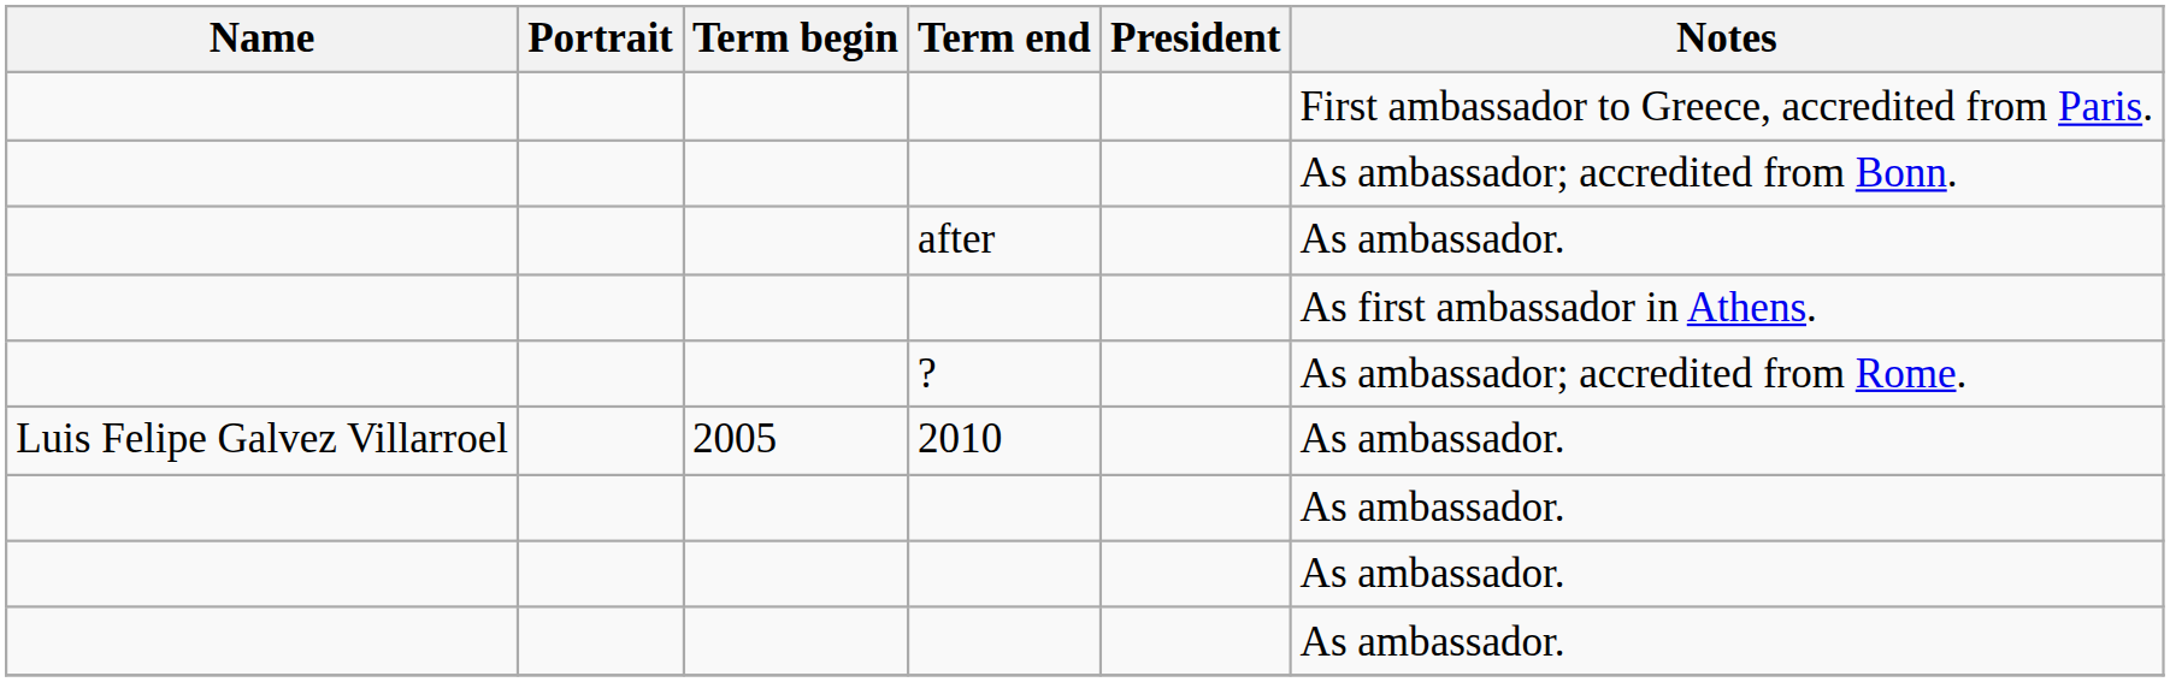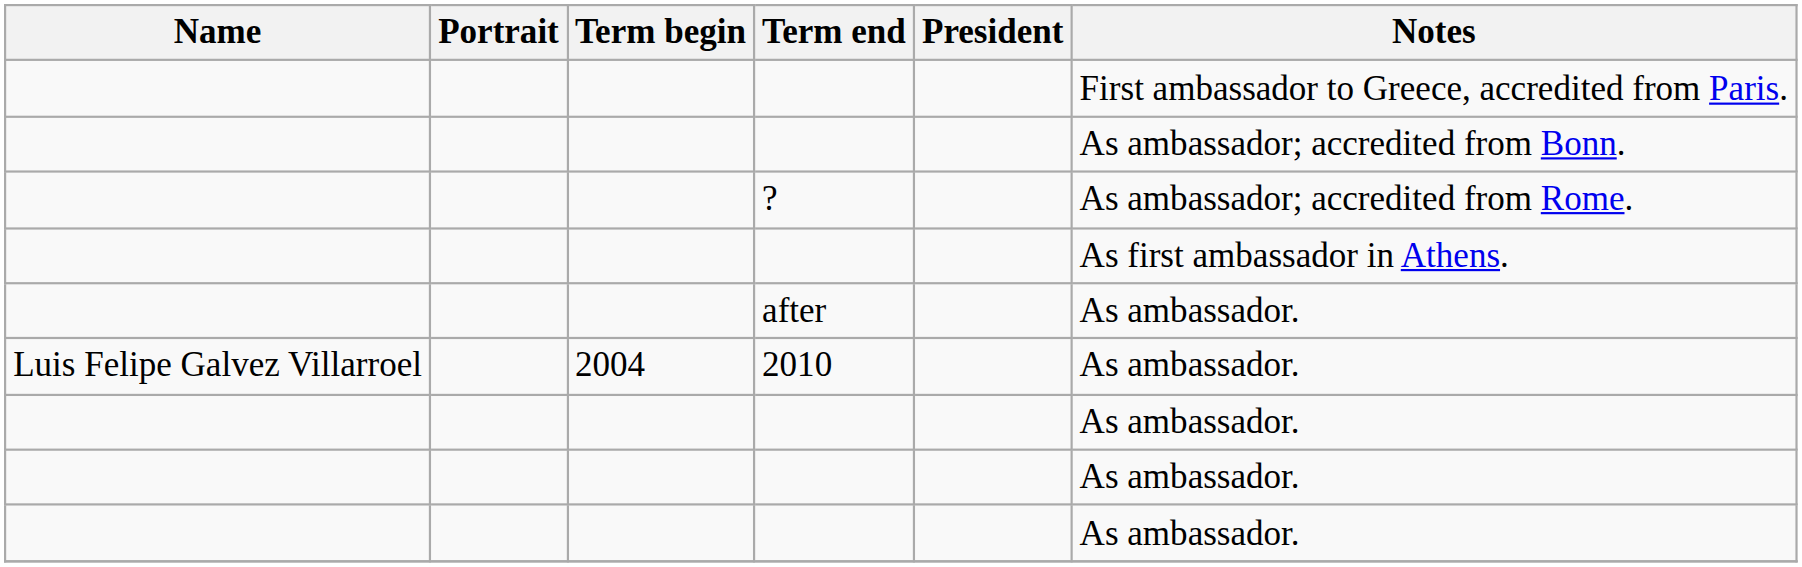rows swapped: ? <-> after
2010 | Term begin: 2005 -> 2004
